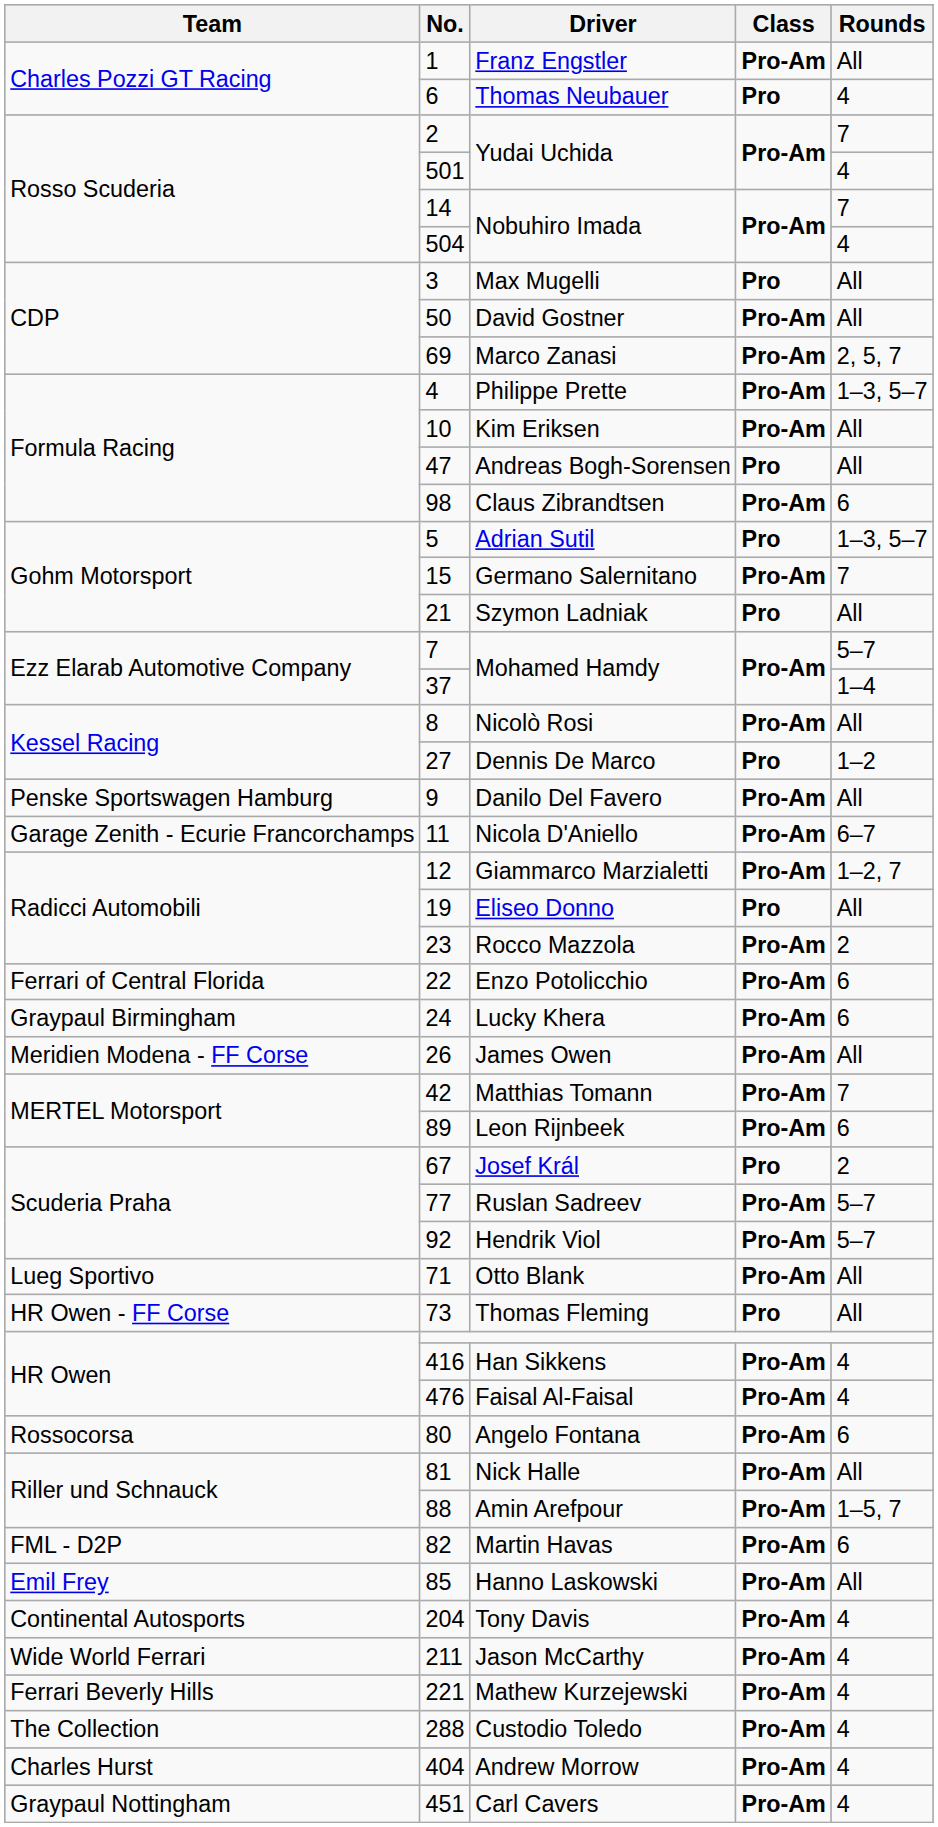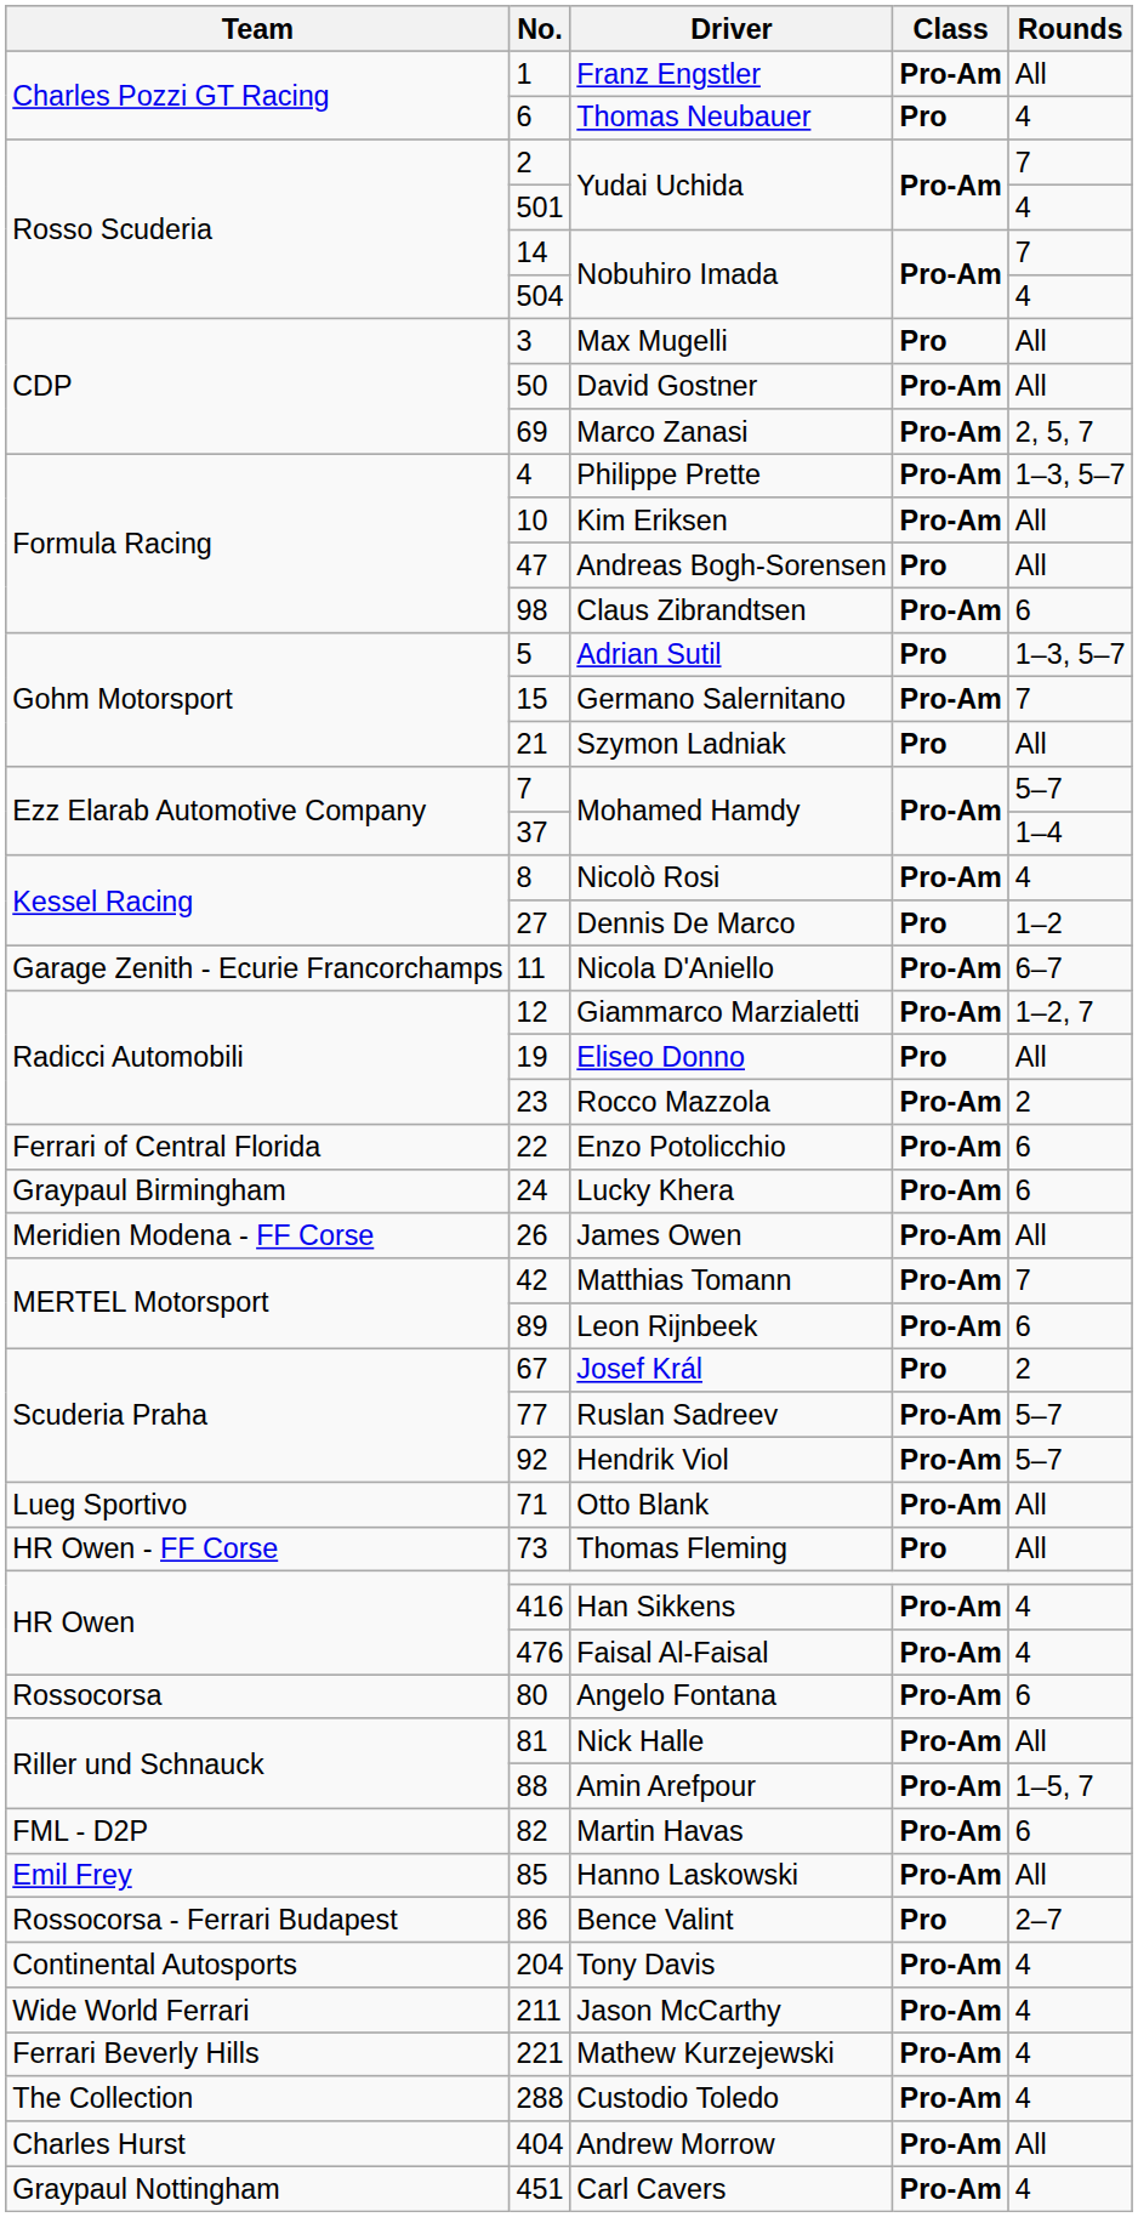Nicolò Rosi | Rounds: All -> 4
- row: Penske Sportswagen Hamburg | 9 | Danilo Del Favero | Pro-Am | All
+ row: Rossocorsa - Ferrari Budapest | 86 | Bence Valint | Pro | 2–7
Andrew Morrow | Rounds: 4 -> All
